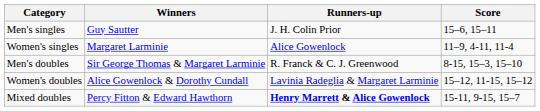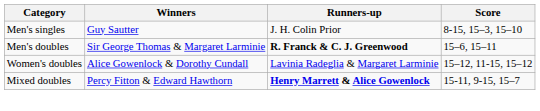Men's singles | Score: 15–6, 15–11 -> 8-15, 15–3, 15–10
- row: Women's singles | Margaret Larminie | Alice Gowenlock | 11–9, 4-11, 11-4
Men's doubles | Runners-up: normal -> bold
Men's doubles | Score: 8-15, 15–3, 15–10 -> 15–6, 15–11
